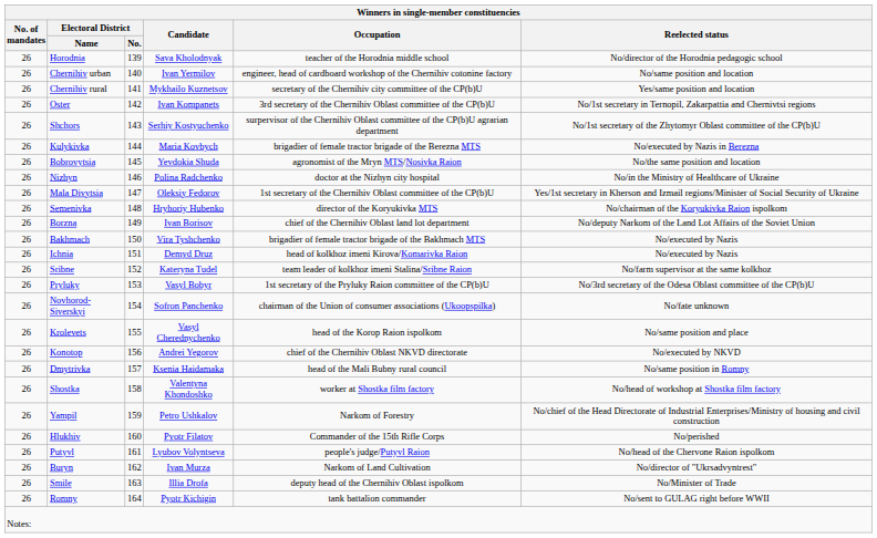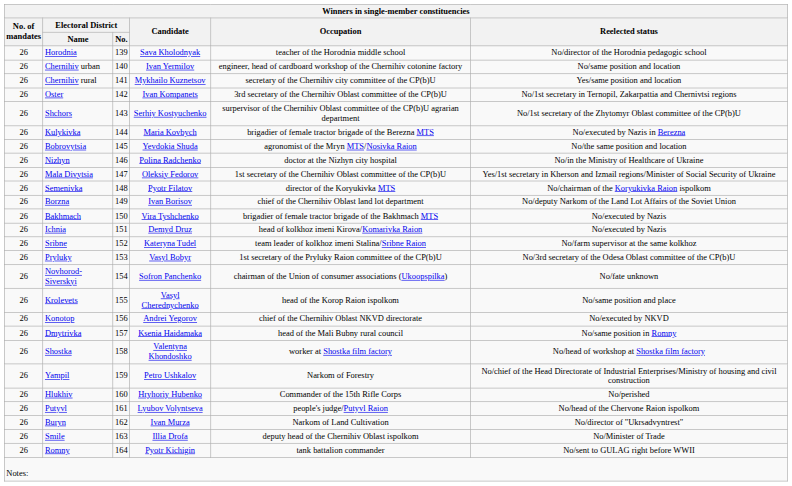Semenivka | Winners in single-member constituencies / Candidate: Hryhoriy Hubenko -> Pyotr Filatov
Hlukhiv | Winners in single-member constituencies / Candidate: Pyotr Filatov -> Hryhoriy Hubenko
